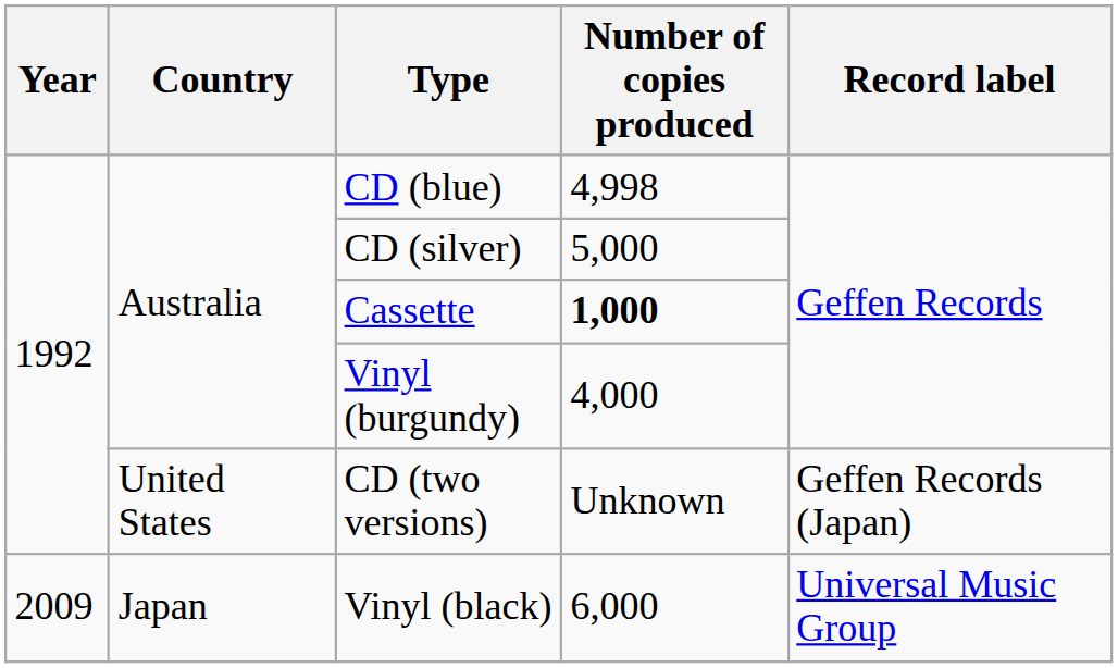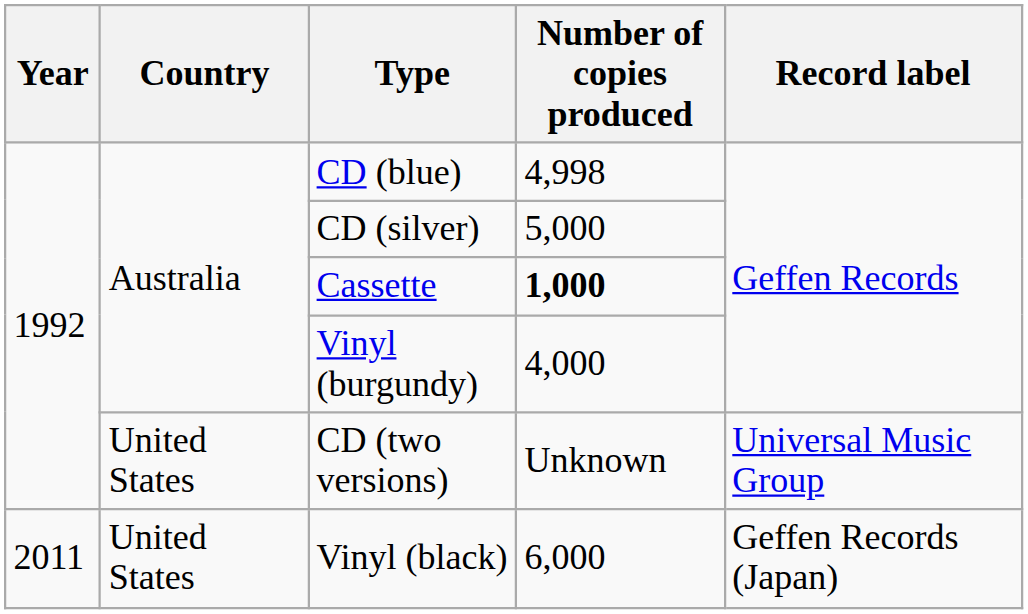CD (two versions) | Record label: Geffen Records (Japan) -> Universal Music Group
Vinyl (black) | Year: 2009 -> 2011
Vinyl (black) | Country: Japan -> United States
Vinyl (black) | Record label: Universal Music Group -> Geffen Records (Japan)
